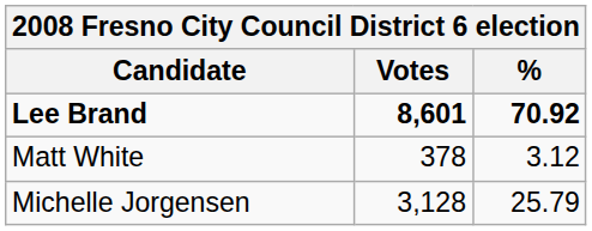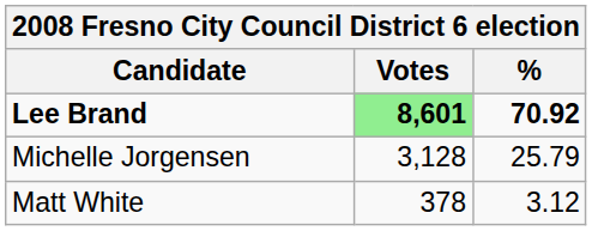Lee Brand | Votes: no background -> lightgreen background
rows swapped: Michelle Jorgensen <-> Matt White
